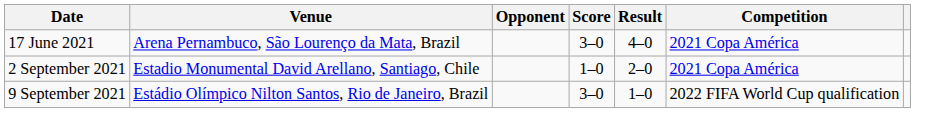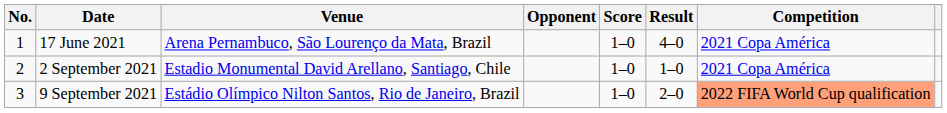+ column: No. | 1 | 2 | 3
17 June 2021 | Score: 3–0 -> 1–0
2 September 2021 | Result: 2–0 -> 1–0
9 September 2021 | Score: 3–0 -> 1–0
9 September 2021 | Result: 1–0 -> 2–0
9 September 2021 | Competition: no background -> lightsalmon background
